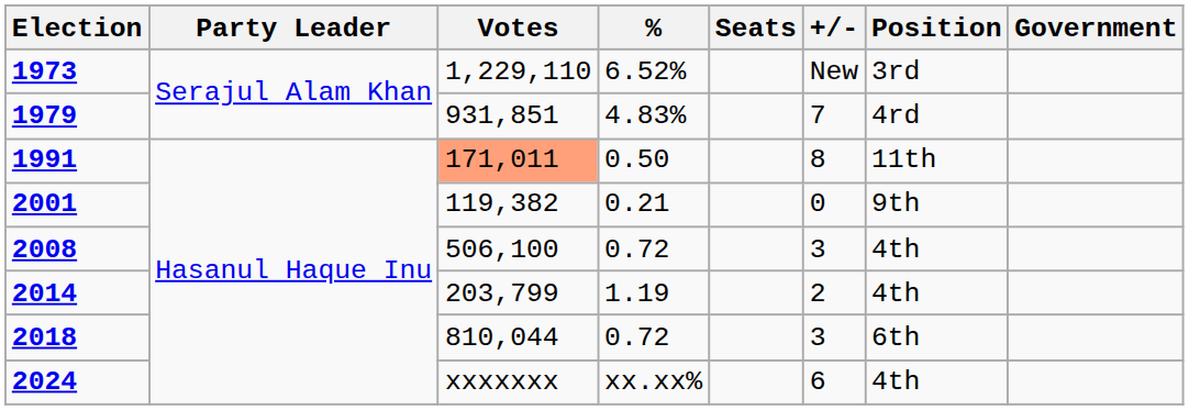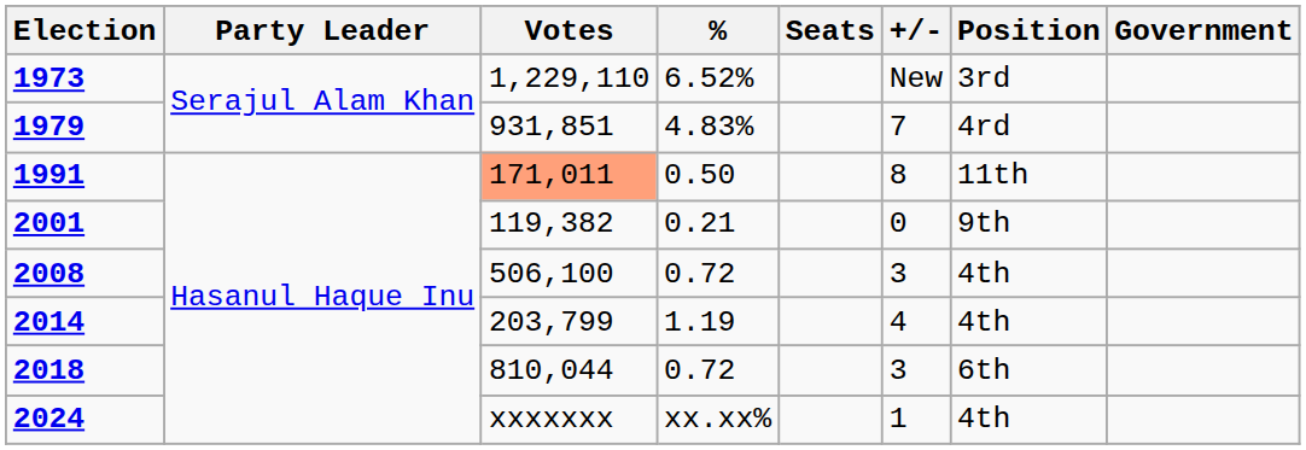2014 | +/-: 2 -> 4
2024 | +/-: 6 -> 1
